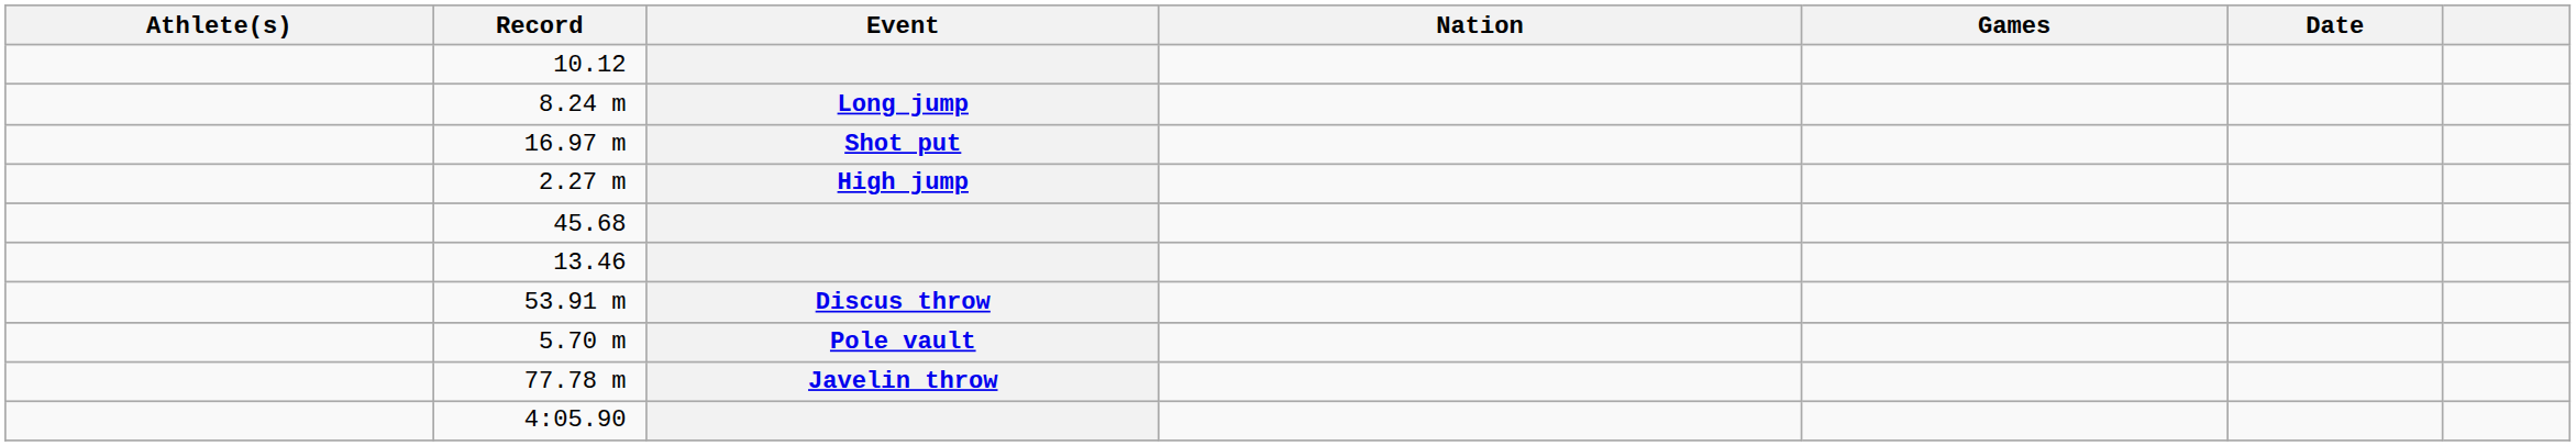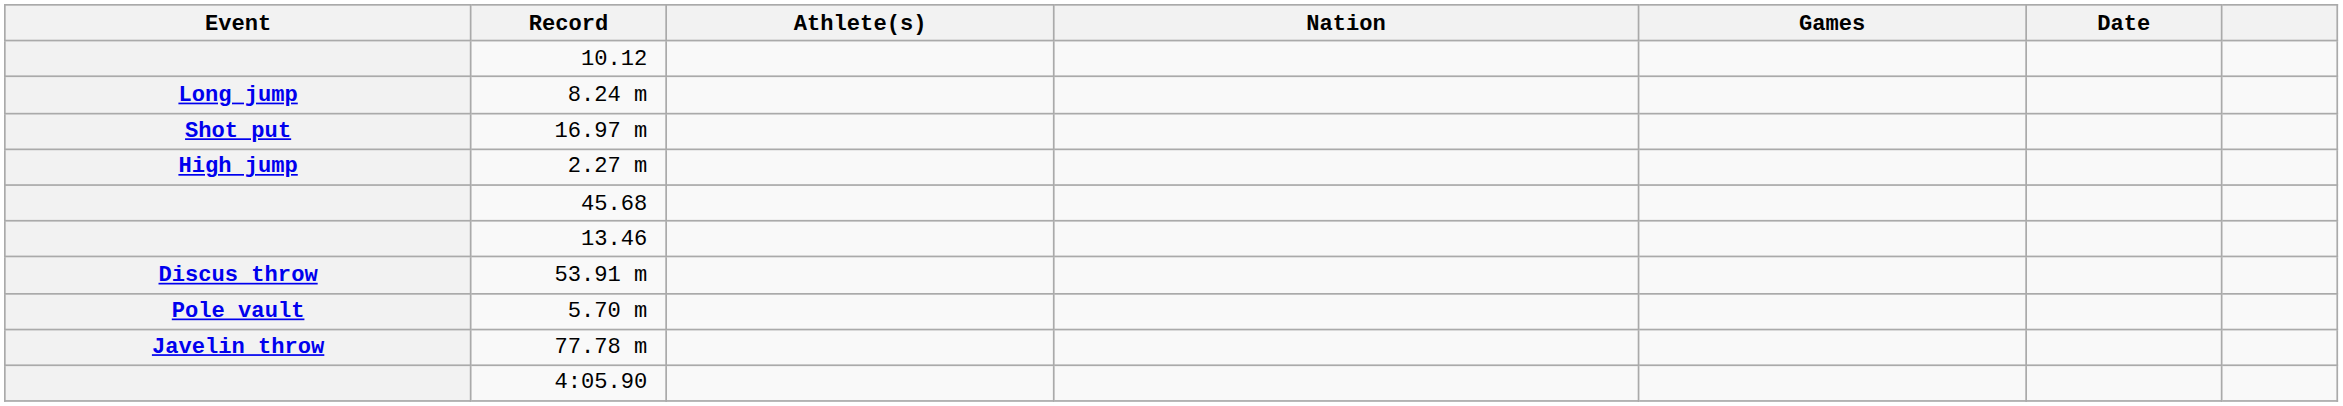columns swapped: Event <-> Athlete(s)
